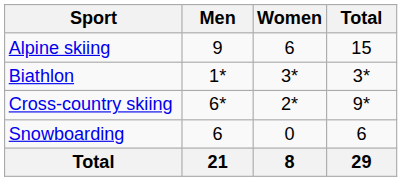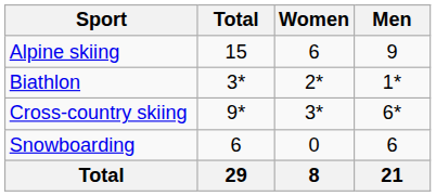columns swapped: Men <-> Total
Biathlon | Women: 3* -> 2*
Cross-country skiing | Women: 2* -> 3*
